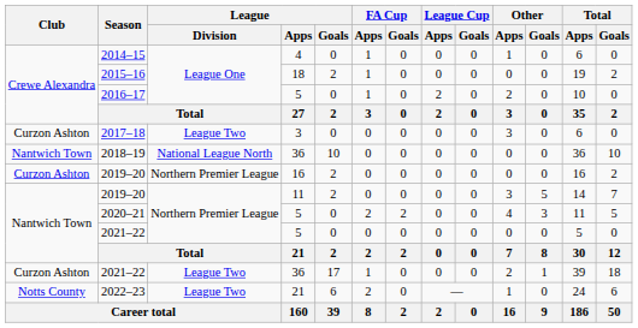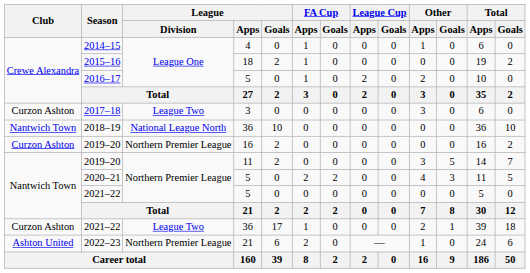2022–23 | Club: Notts County -> Ashton United
2022–23 | League / Division: League Two -> Northern Premier League
